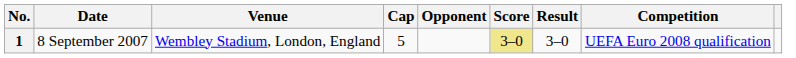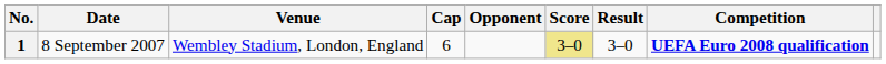1 | Cap: 5 -> 6
1 | Competition: normal -> bold
